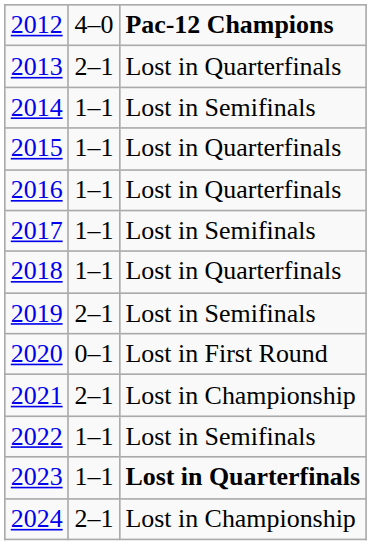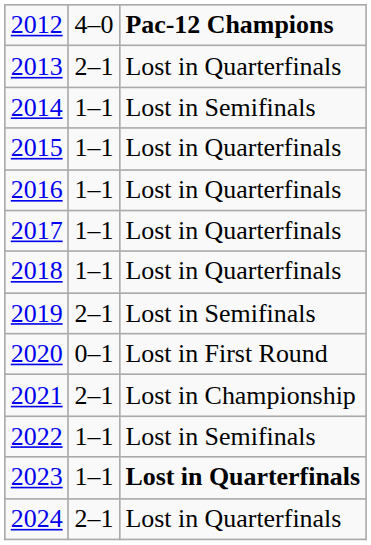2017 | column 3: Lost in Semifinals -> Lost in Quarterfinals
2024 | column 3: Lost in Championship -> Lost in Quarterfinals
